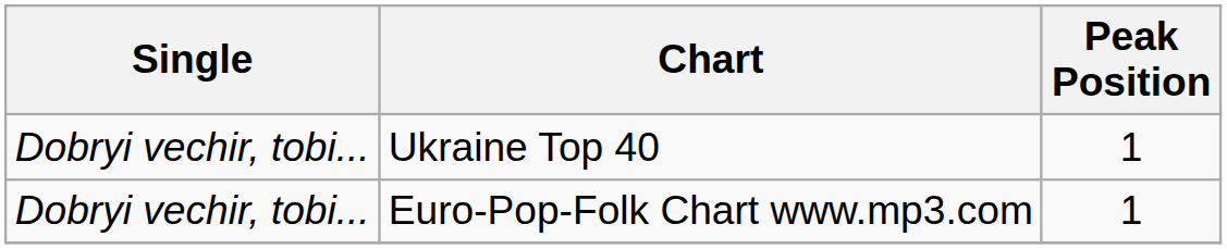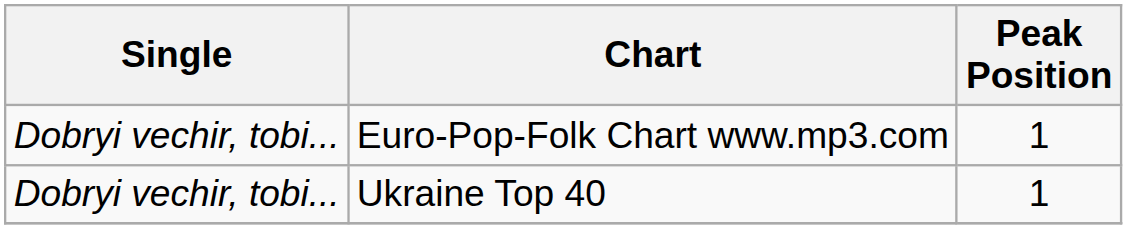rows swapped: Ukraine Top 40 <-> Euro-Pop-Folk Chart www.mp3.com
